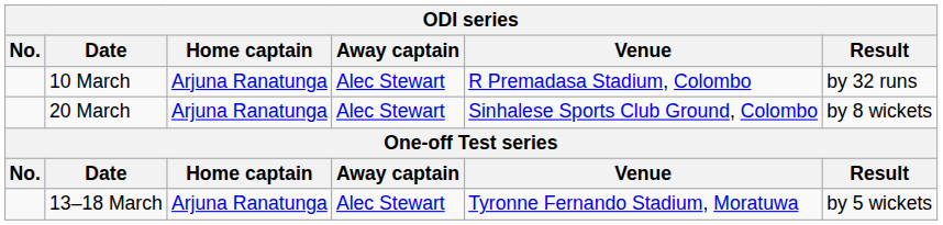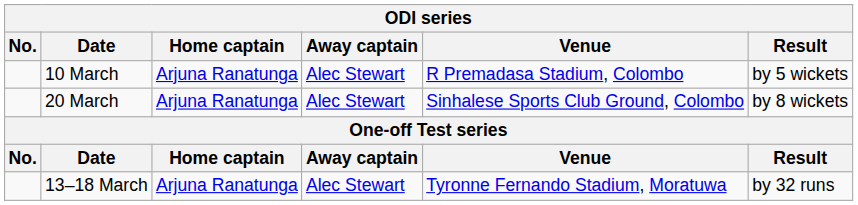10 March | Result: by 32 runs -> by 5 wickets
13–18 March | Result: by 5 wickets -> by 32 runs
